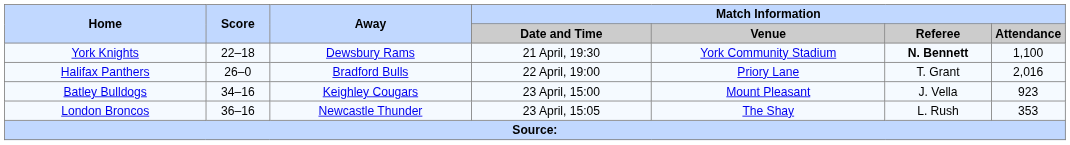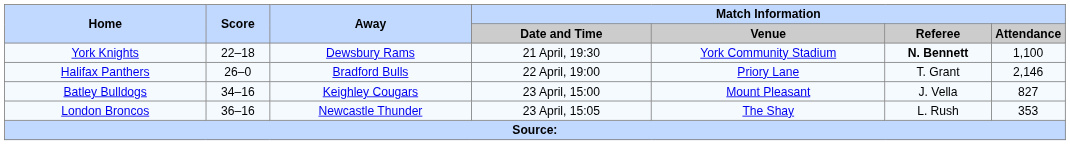Halifax Panthers | Match Information / Attendance: 2,016 -> 2,146
Batley Bulldogs | Match Information / Attendance: 923 -> 827
